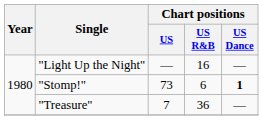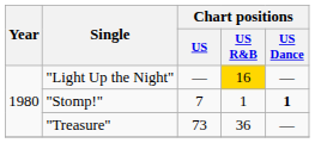"Light Up the Night" | Chart positions / US R&B: no background -> gold background
"Stomp!" | Chart positions / US: 73 -> 7
"Stomp!" | Chart positions / US R&B: 6 -> 1
"Treasure" | Chart positions / US: 7 -> 73
